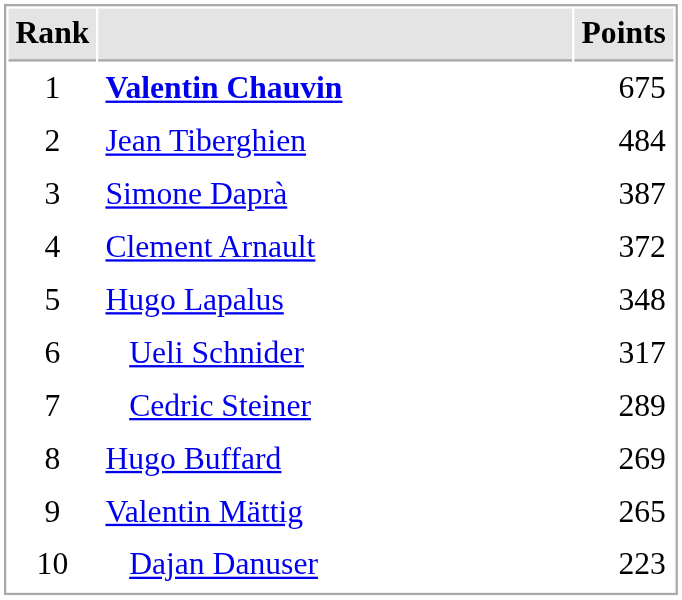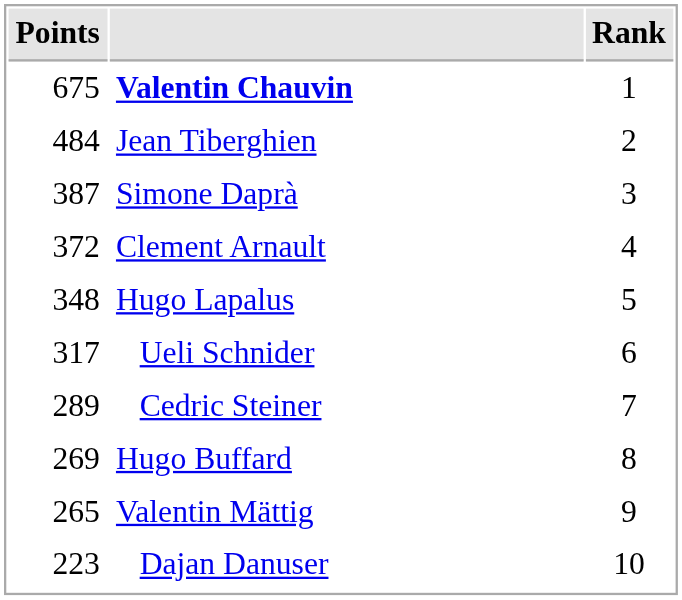columns swapped: Rank <-> Points
